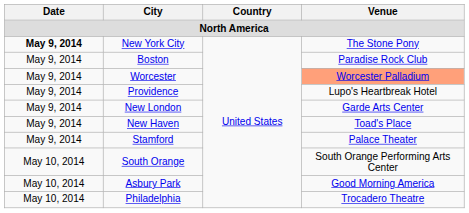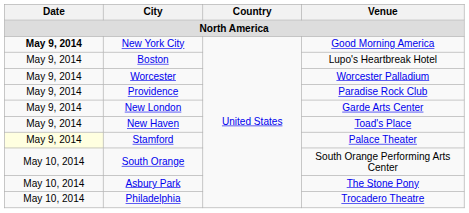New York City | Venue: The Stone Pony -> Good Morning America
Boston | Venue: Paradise Rock Club -> Lupo's Heartbreak Hotel
Worcester | Venue: lightsalmon background -> no background
Providence | Venue: Lupo's Heartbreak Hotel -> Paradise Rock Club
Stamford | Date: no background -> lightyellow background
Asbury Park | Venue: Good Morning America -> The Stone Pony
